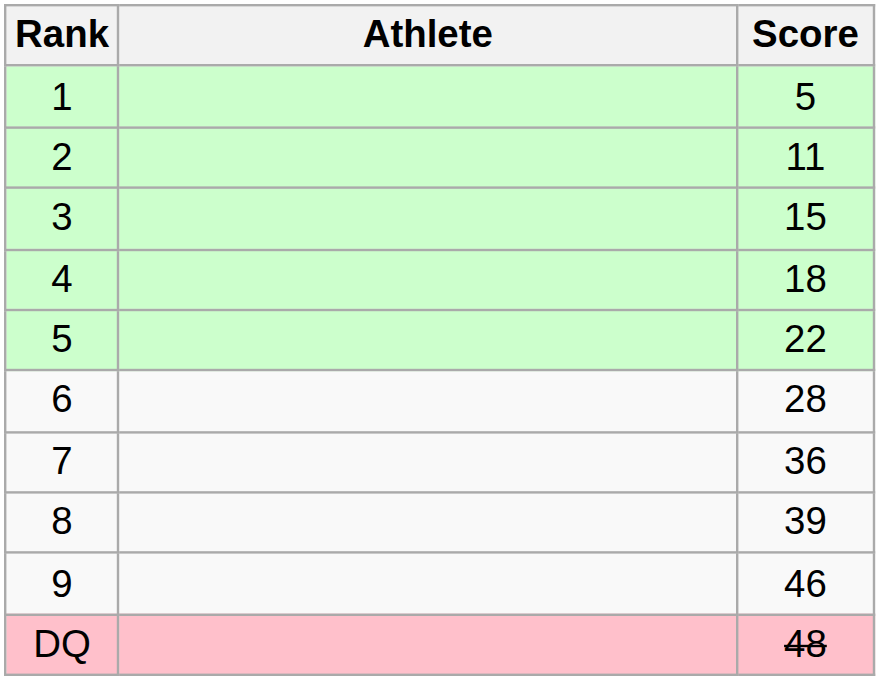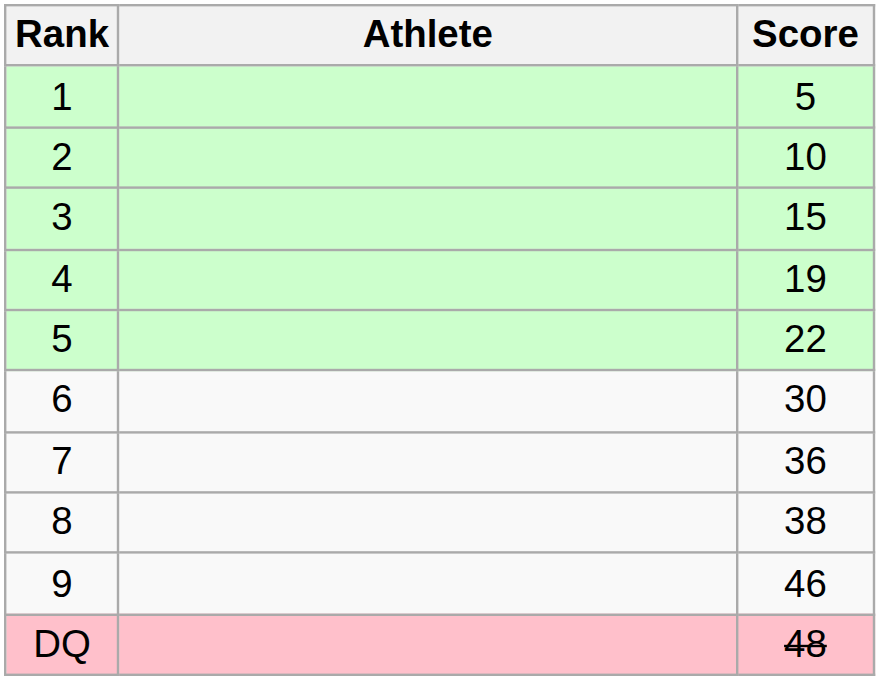2 | Score: 11 -> 10
4 | Score: 18 -> 19
6 | Score: 28 -> 30
8 | Score: 39 -> 38
